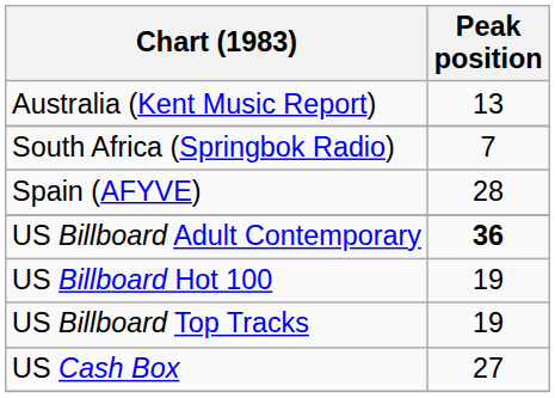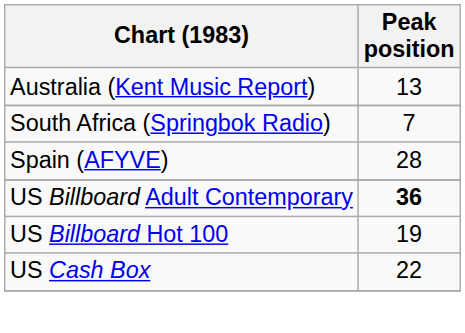- row: US Billboard Top Tracks | 19
US Cash Box | Peak position: 27 -> 22
